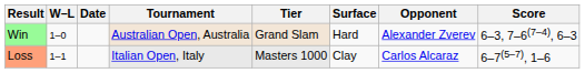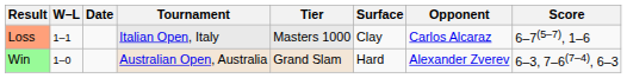rows swapped: Win <-> Loss
